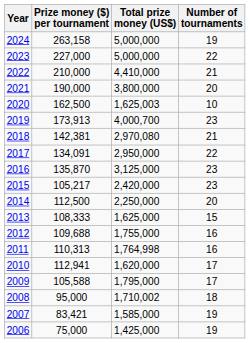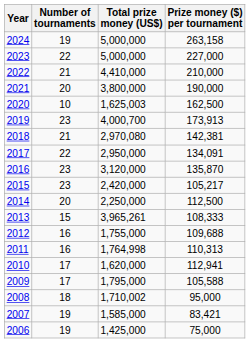columns swapped: Number of tournaments <-> Prize money ($) per tournament
2016 | Total prize money (US$): 3,125,000 -> 3,120,000
2013 | Total prize money (US$): 1,625,000 -> 3,965,261
